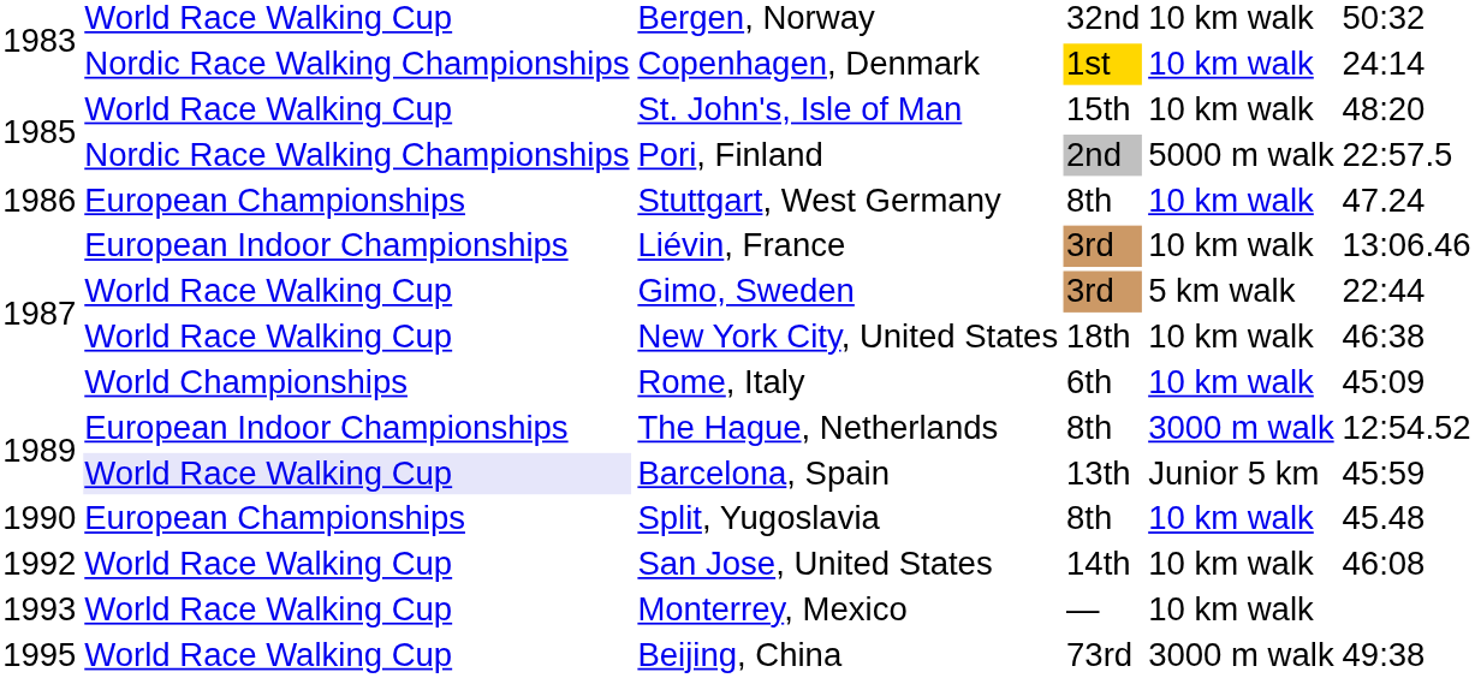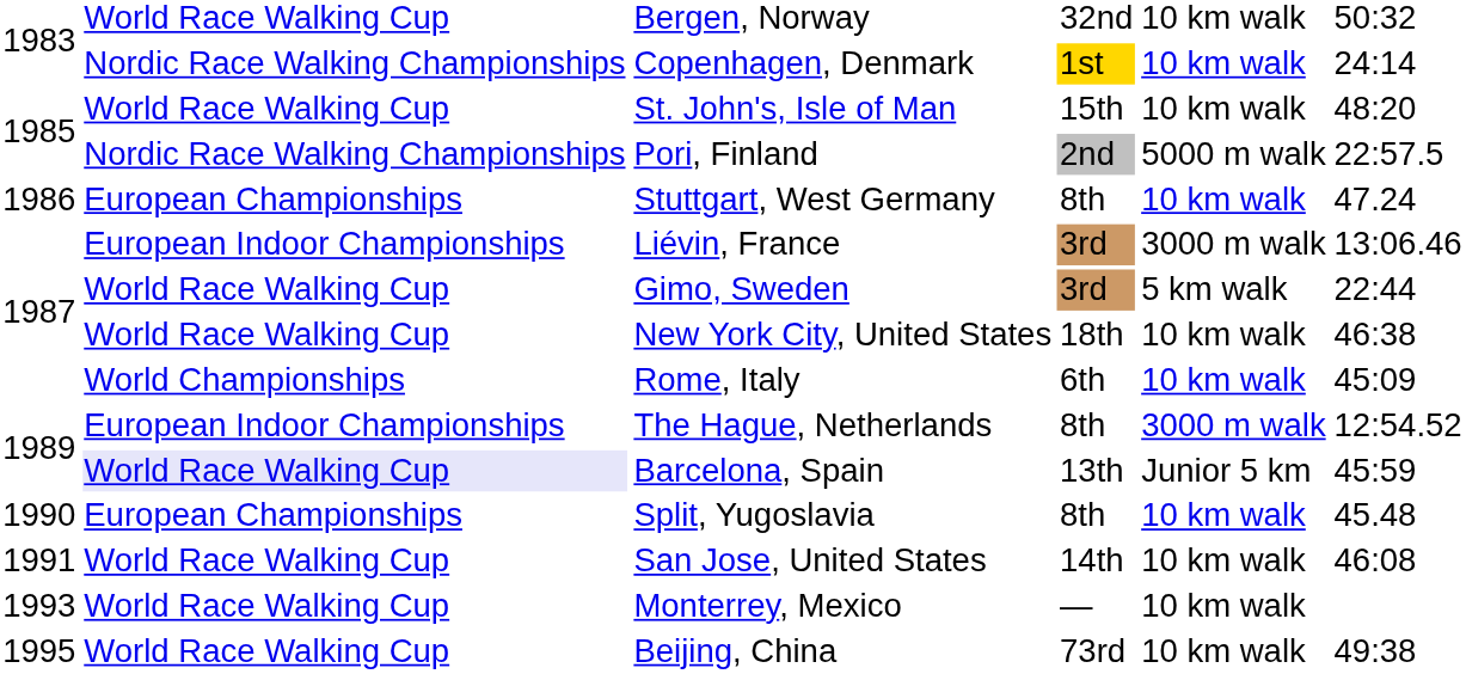Liévin, France | column 5: 10 km walk -> 3000 m walk
San Jose, United States | column 1: 1992 -> 1991
Beijing, China | column 5: 3000 m walk -> 10 km walk
